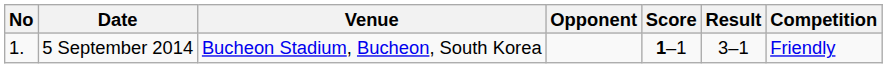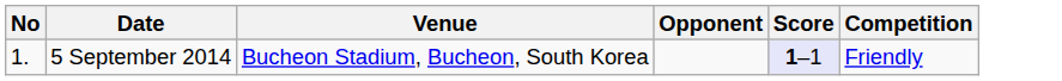- column: Result | 3–1
5 September 2014 | Score: no background -> lavender background
